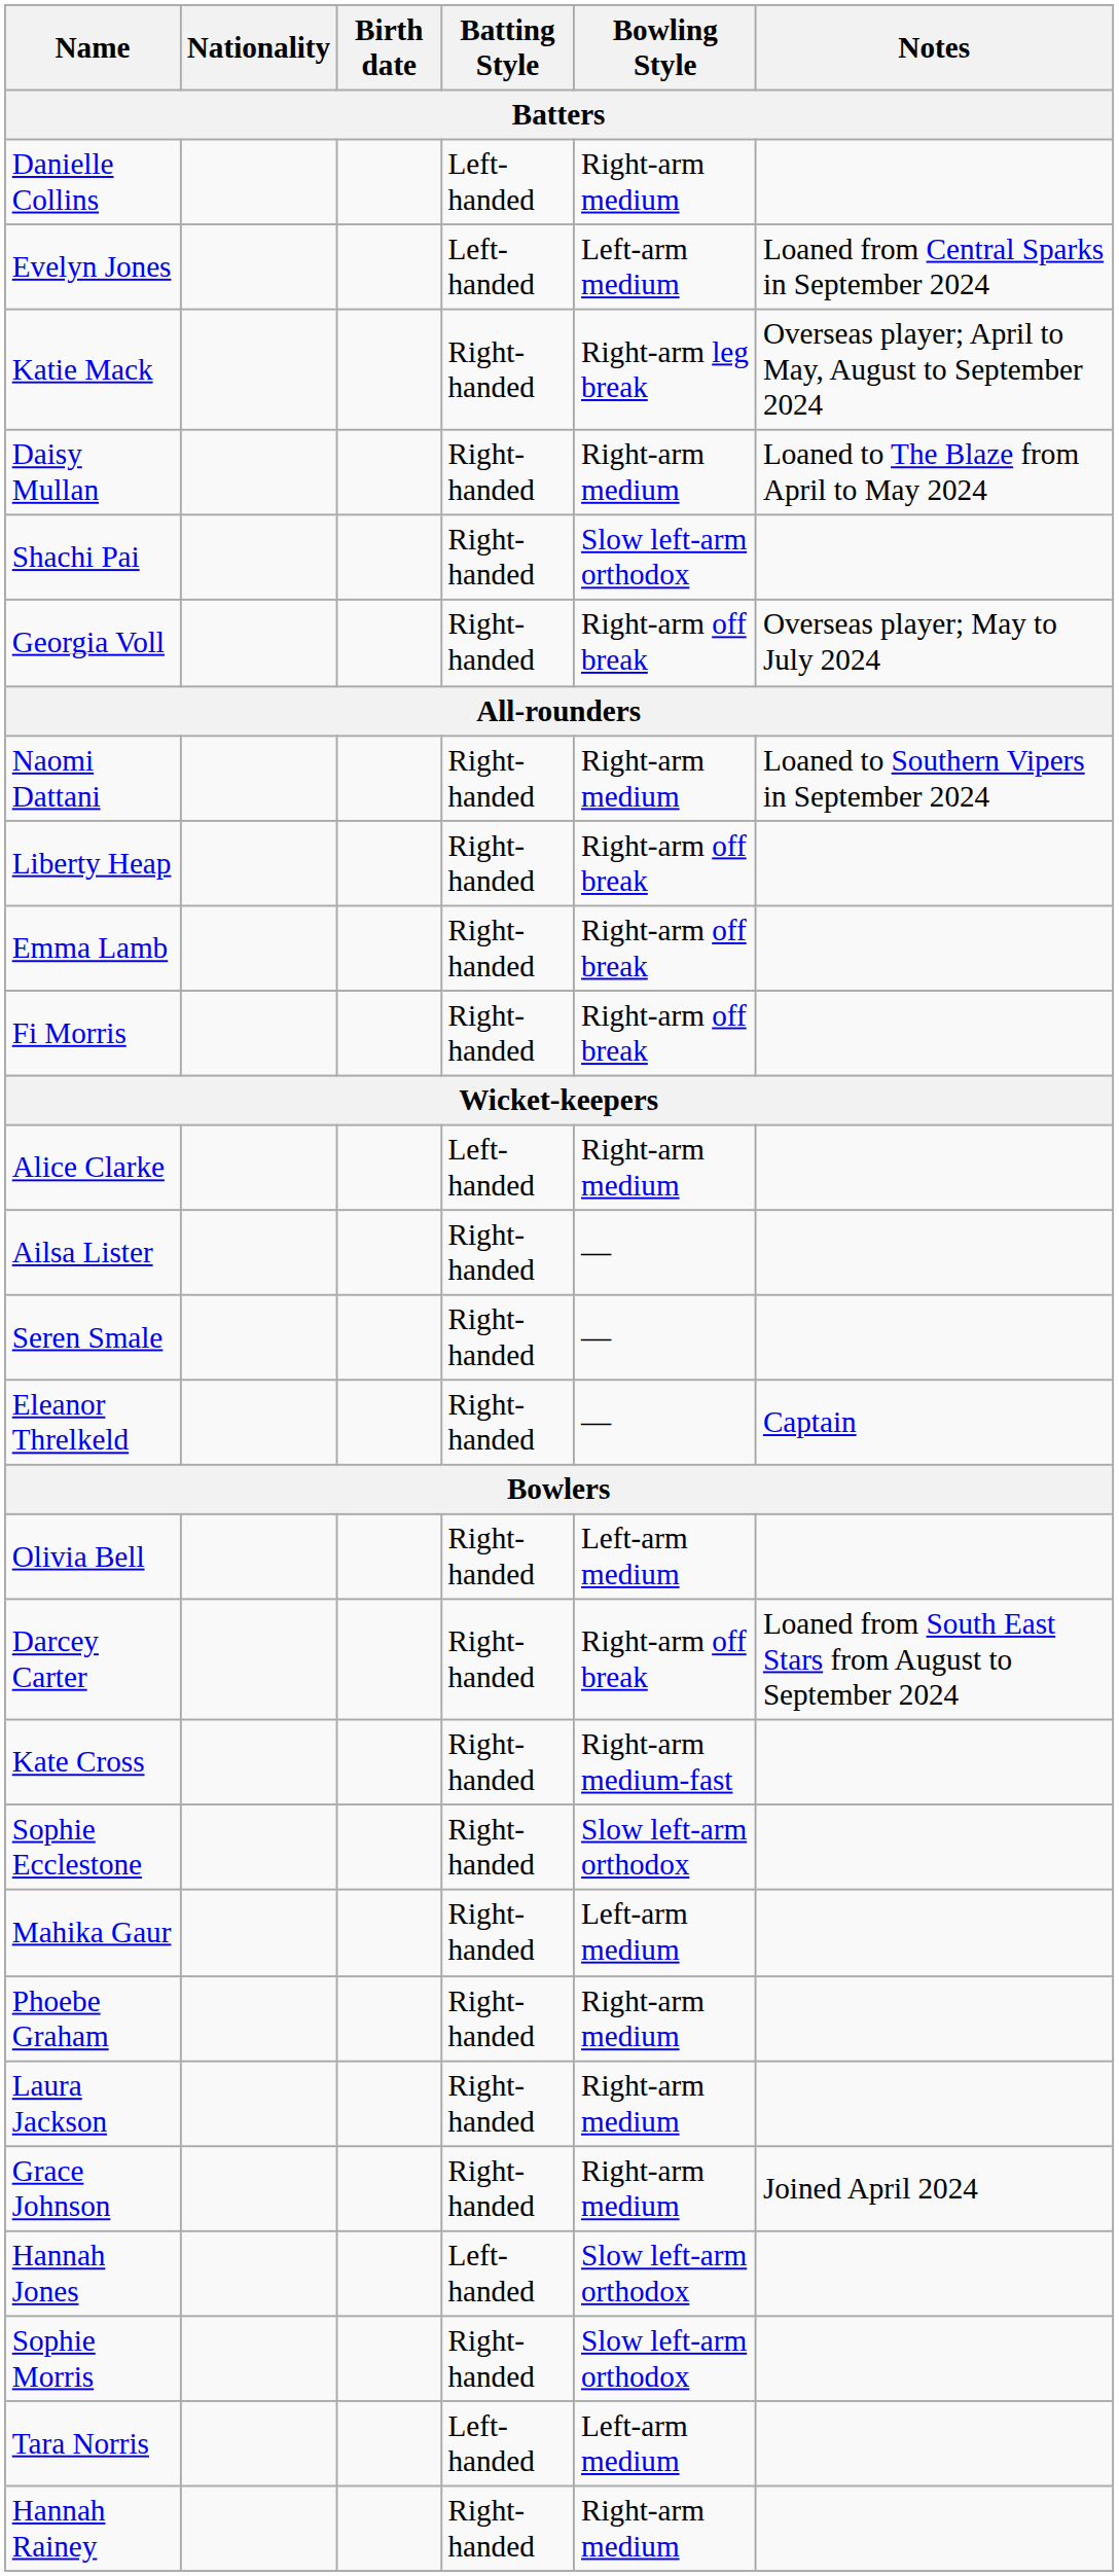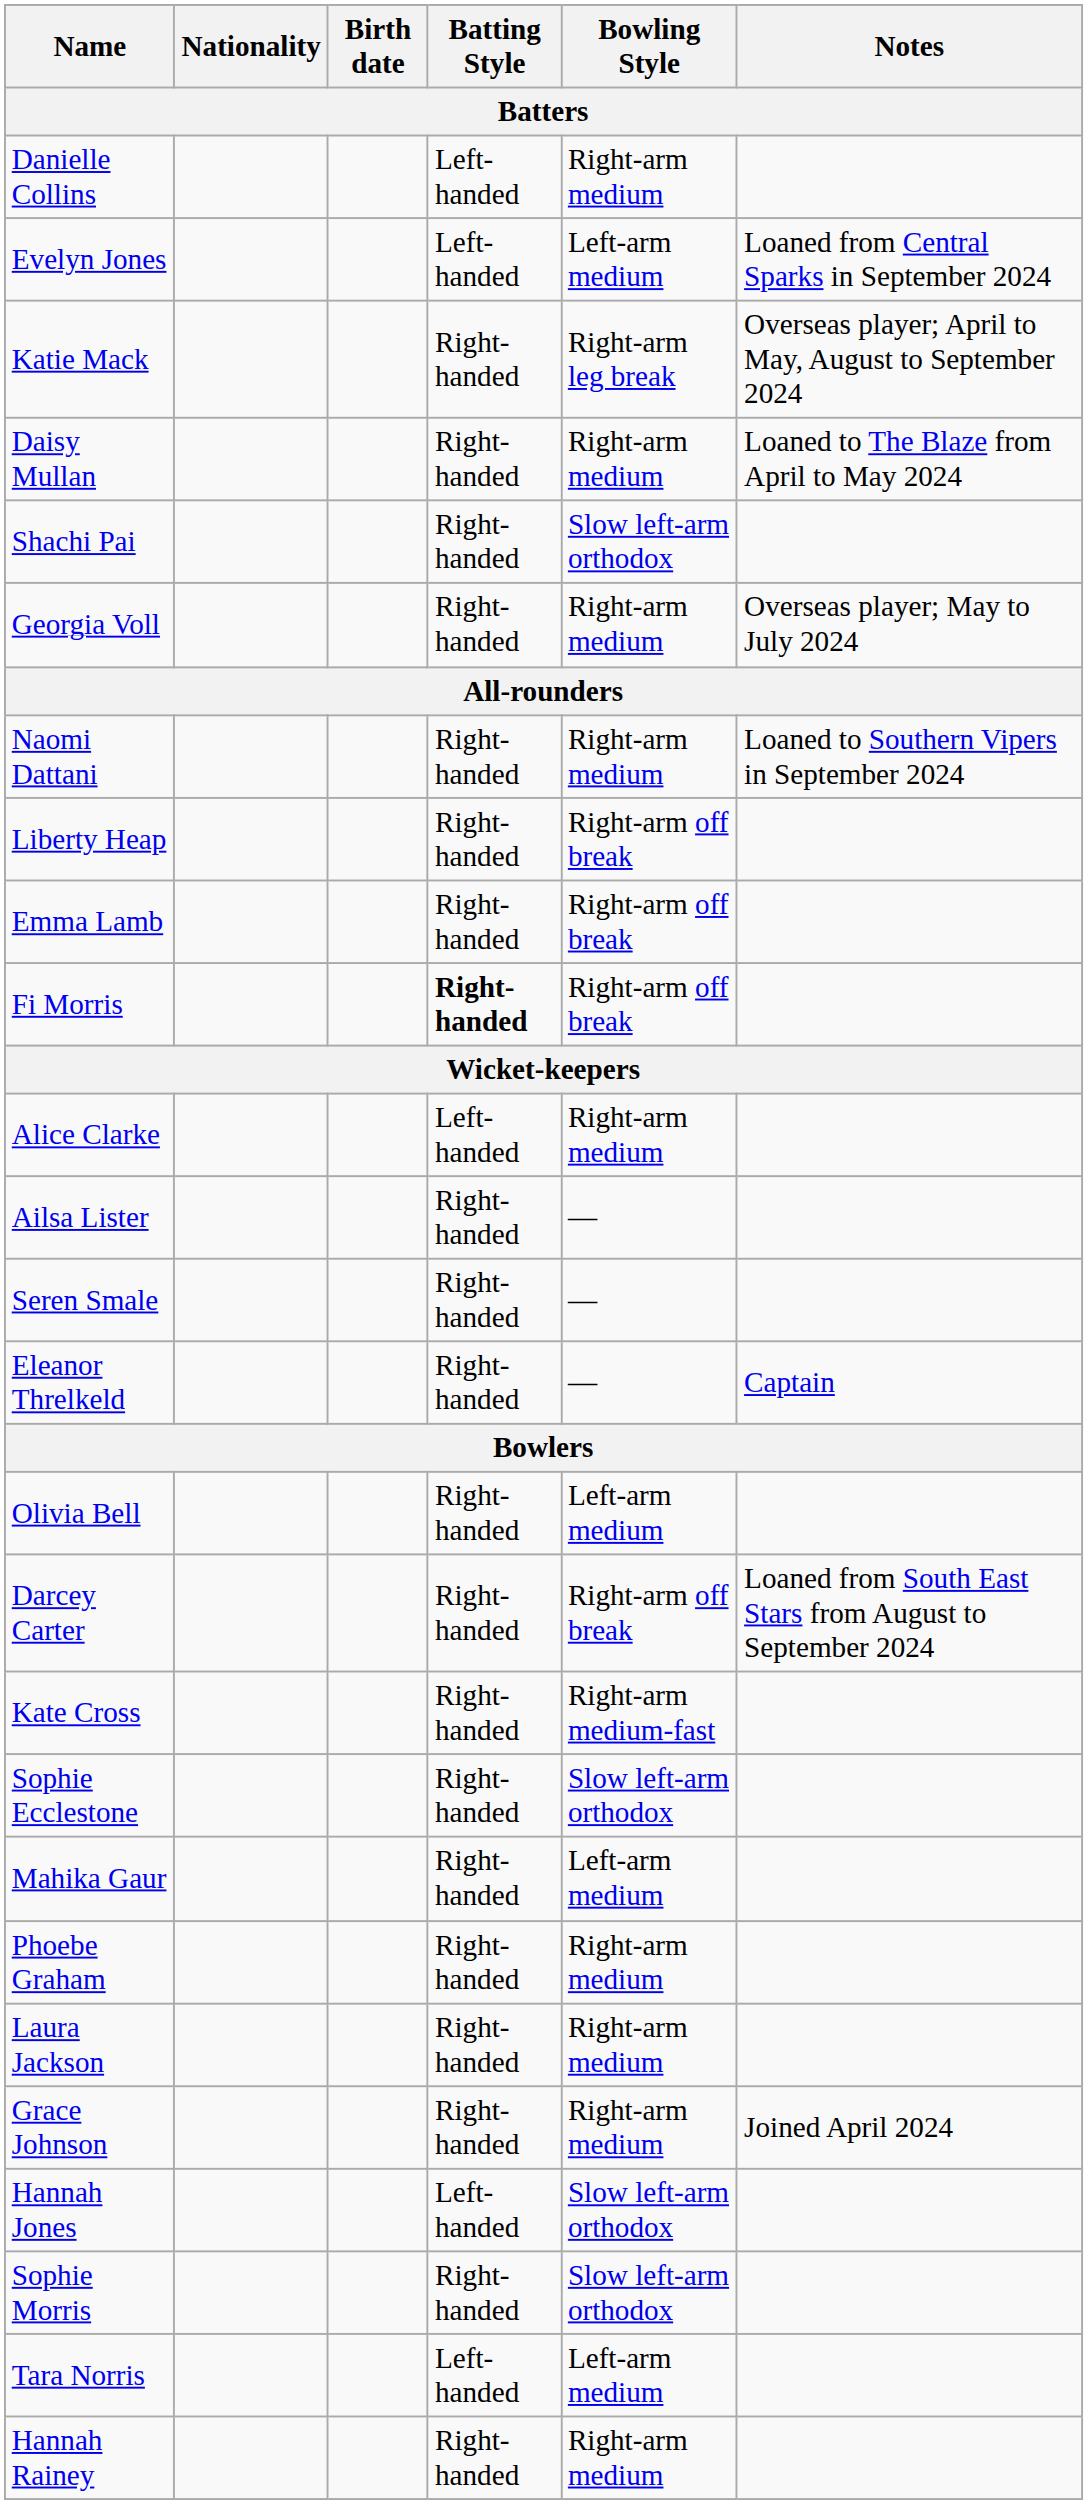Georgia Voll | Bowling Style: Right-arm off break -> Right-arm medium
Fi Morris | Batting Style: normal -> bold
